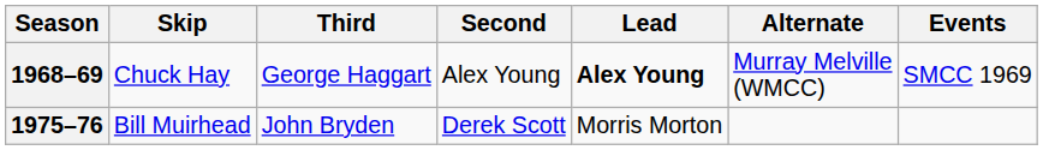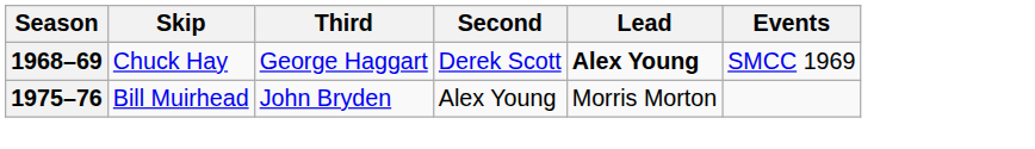- column: Alternate | Murray Melville (WMCC)
1968–69 | Second: Alex Young -> Derek Scott
1975–76 | Second: Derek Scott -> Alex Young
